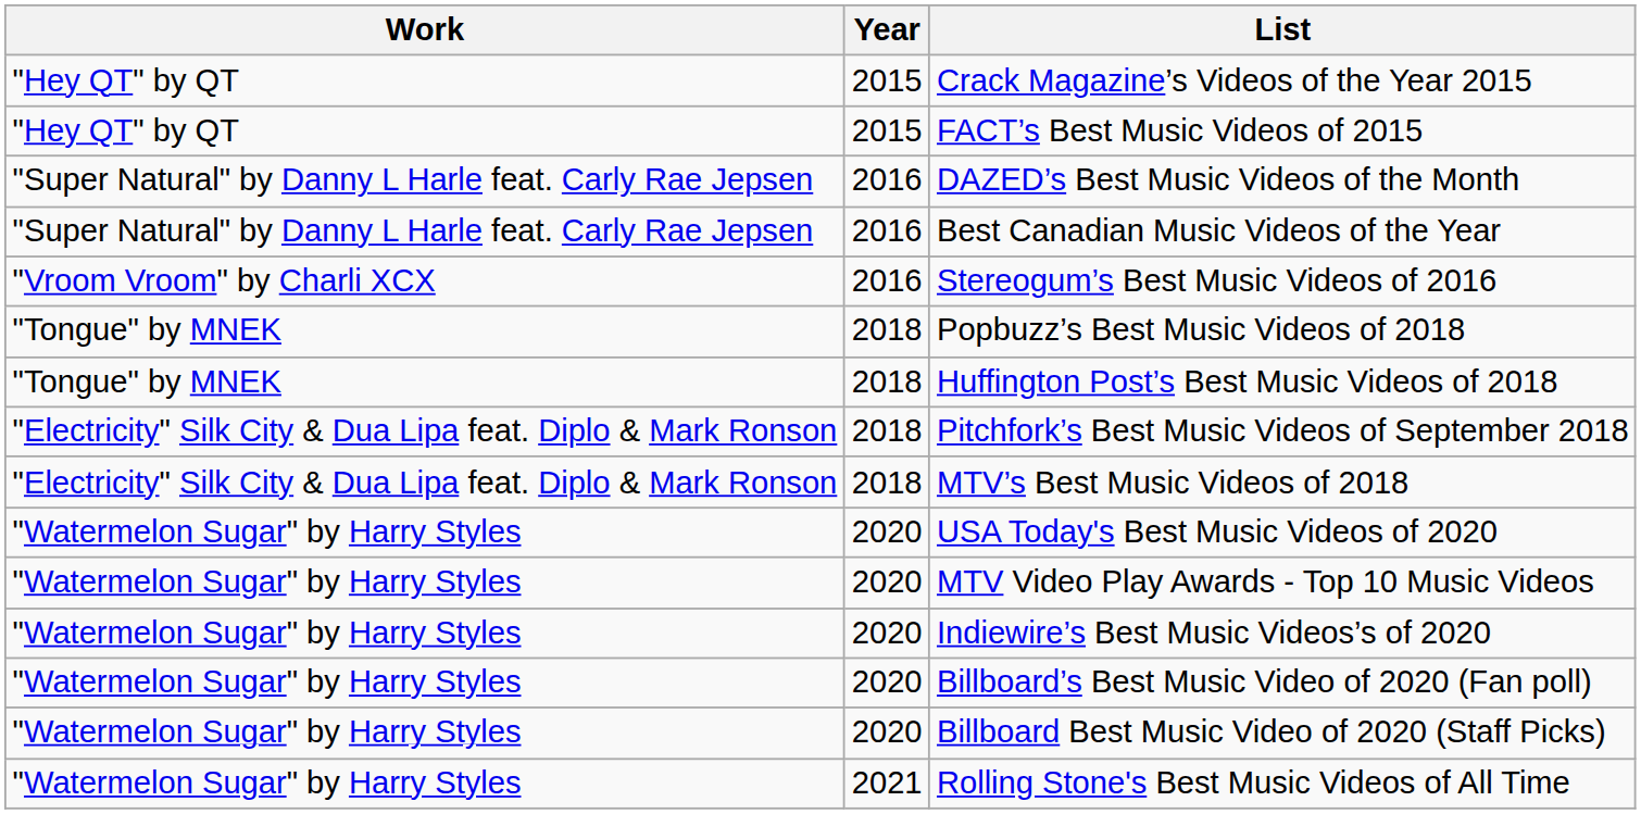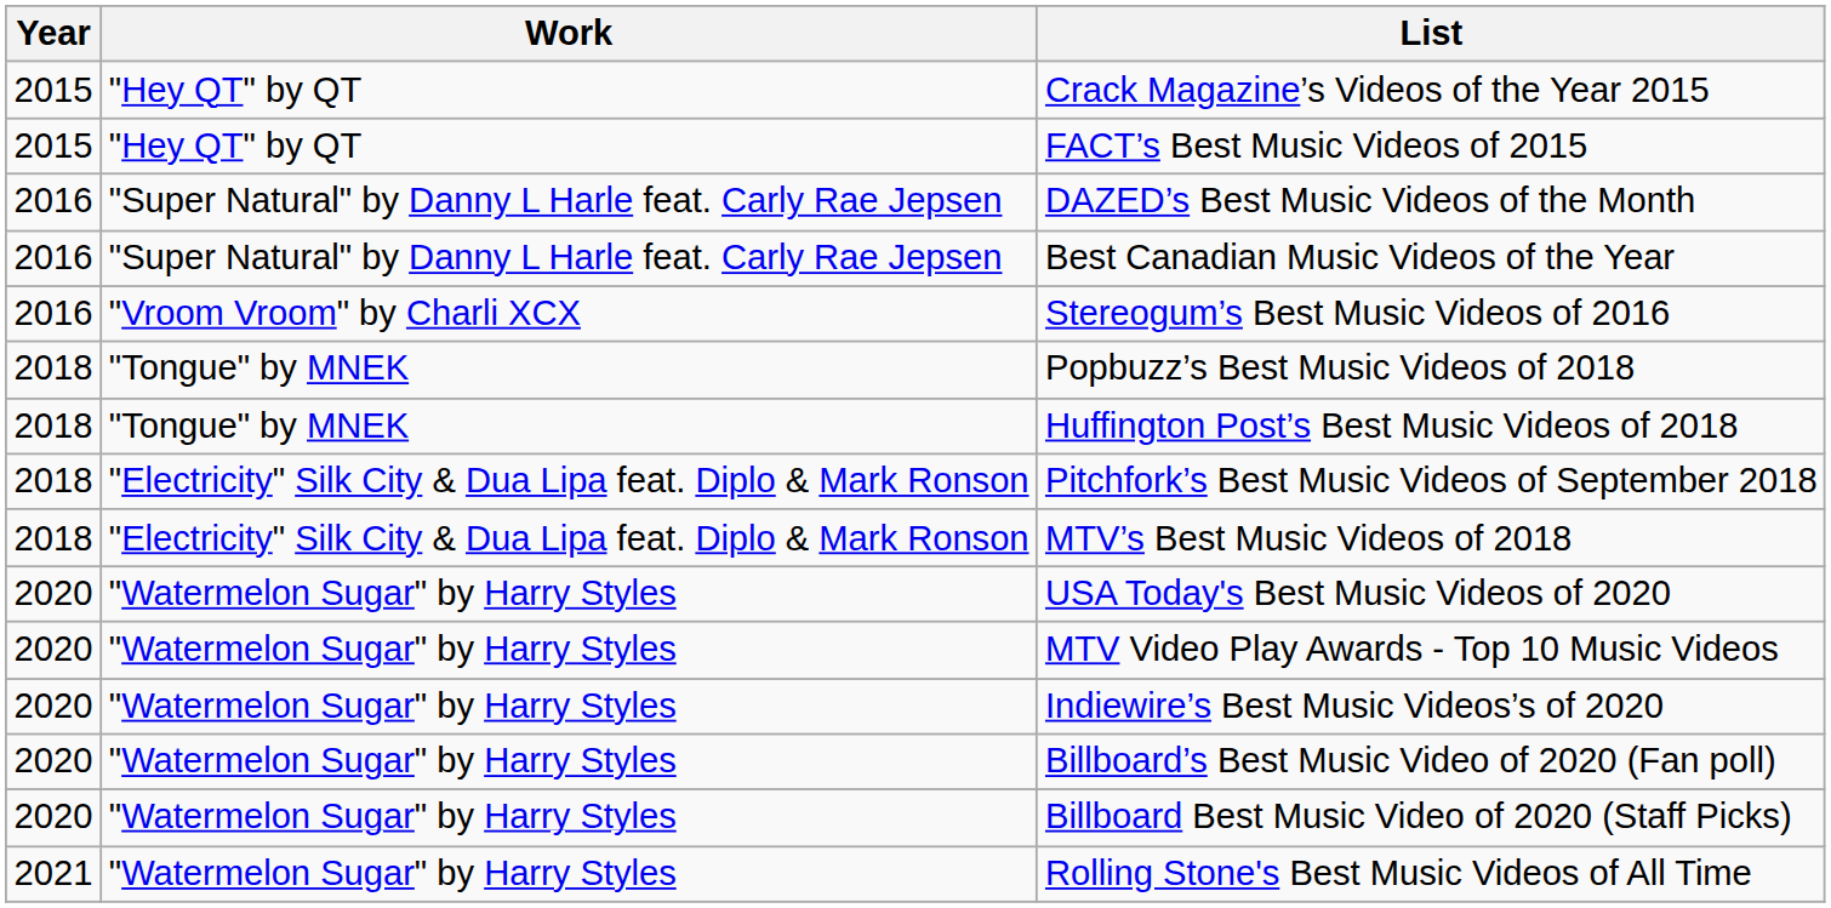columns swapped: Year <-> Work
